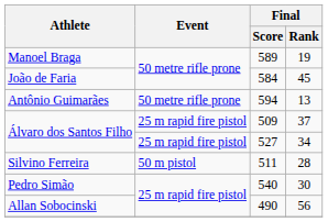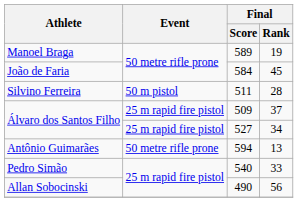rows swapped: 511 <-> 594
540 | Final / Rank: 30 -> 33
